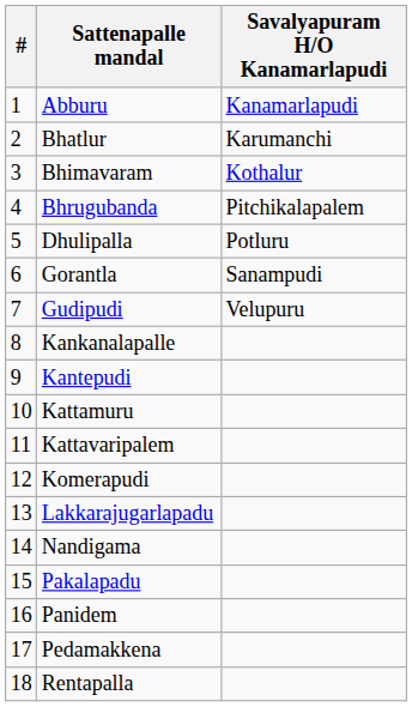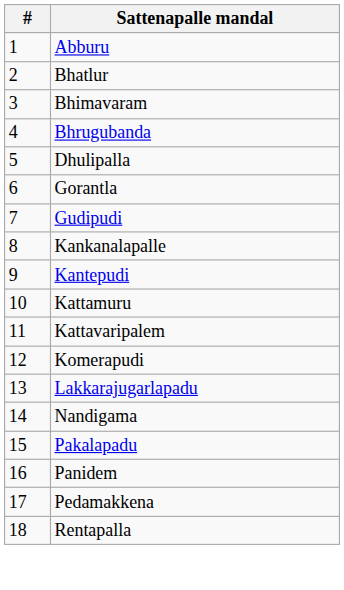- column: Savalyapuram H/O Kanamarlapudi | Kanamarlapudi | Karumanchi | Kothalur | Pitchikalapalem | Potluru | Sanampudi | Velupuru
